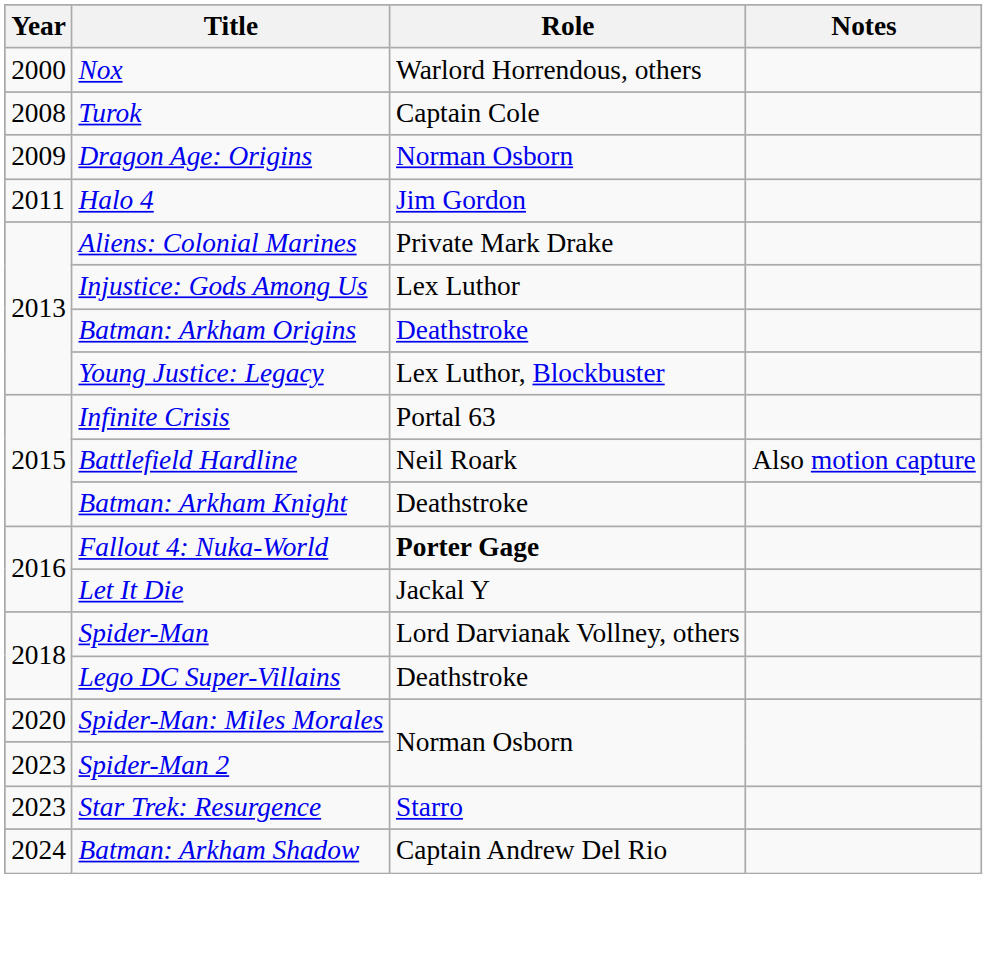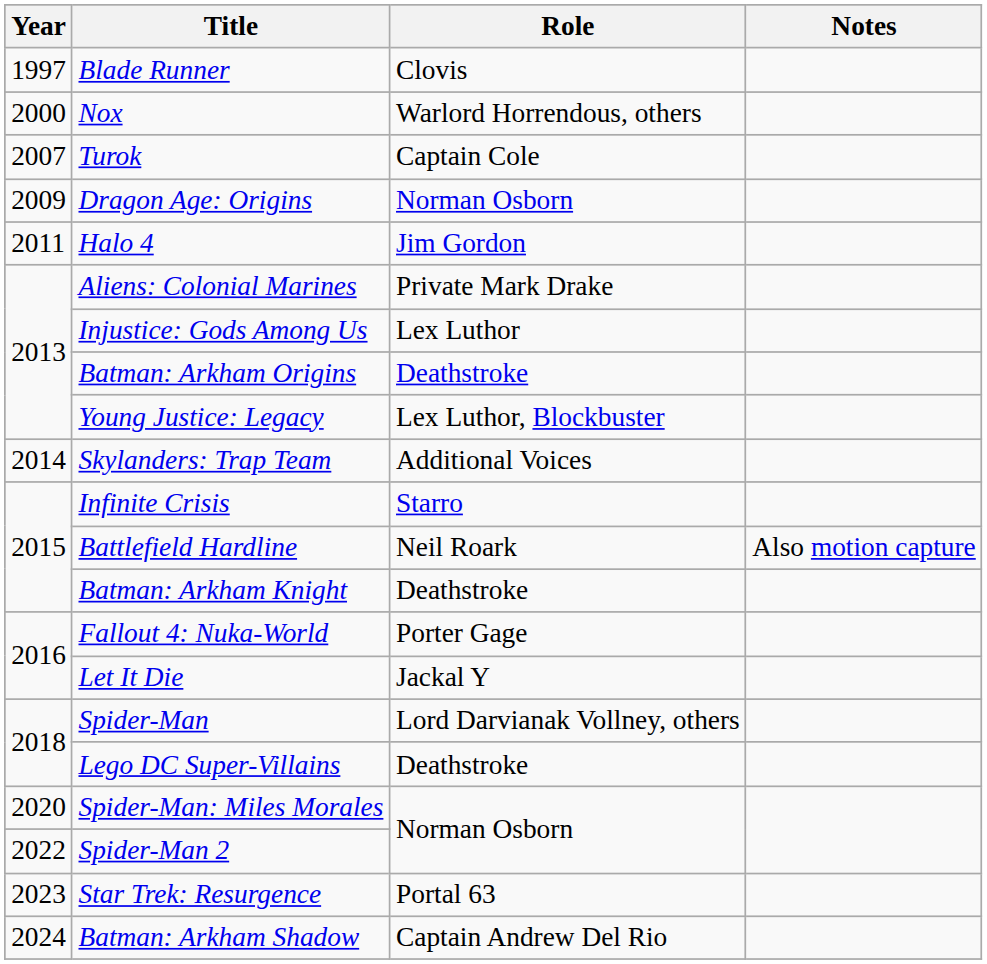+ row: 1997 | Blade Runner | Clovis
Turok | Year: 2008 -> 2007
+ row: 2014 | Skylanders: Trap Team | Additional Voices
Infinite Crisis | Role: Portal 63 -> Starro
Fallout 4: Nuka-World | Role: bold -> normal
Spider-Man 2 | Year: 2023 -> 2022
Star Trek: Resurgence | Role: Starro -> Portal 63
